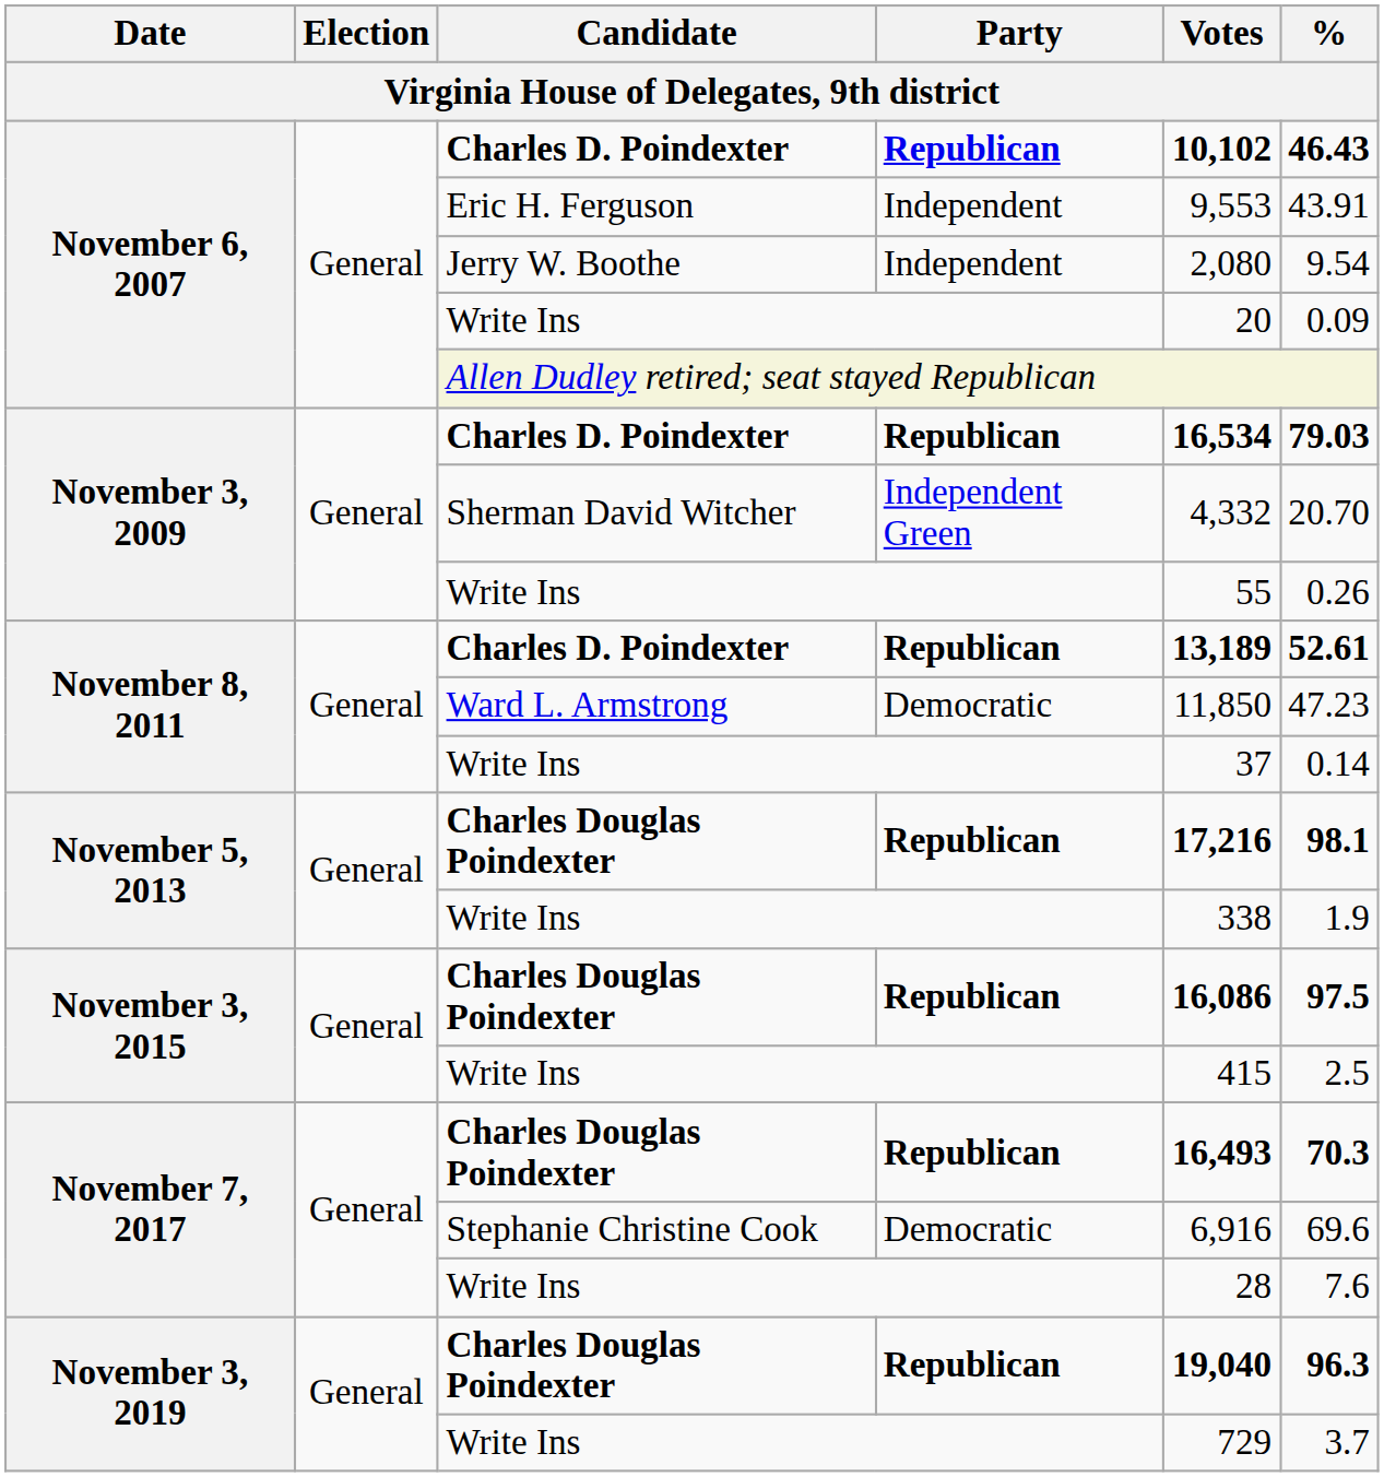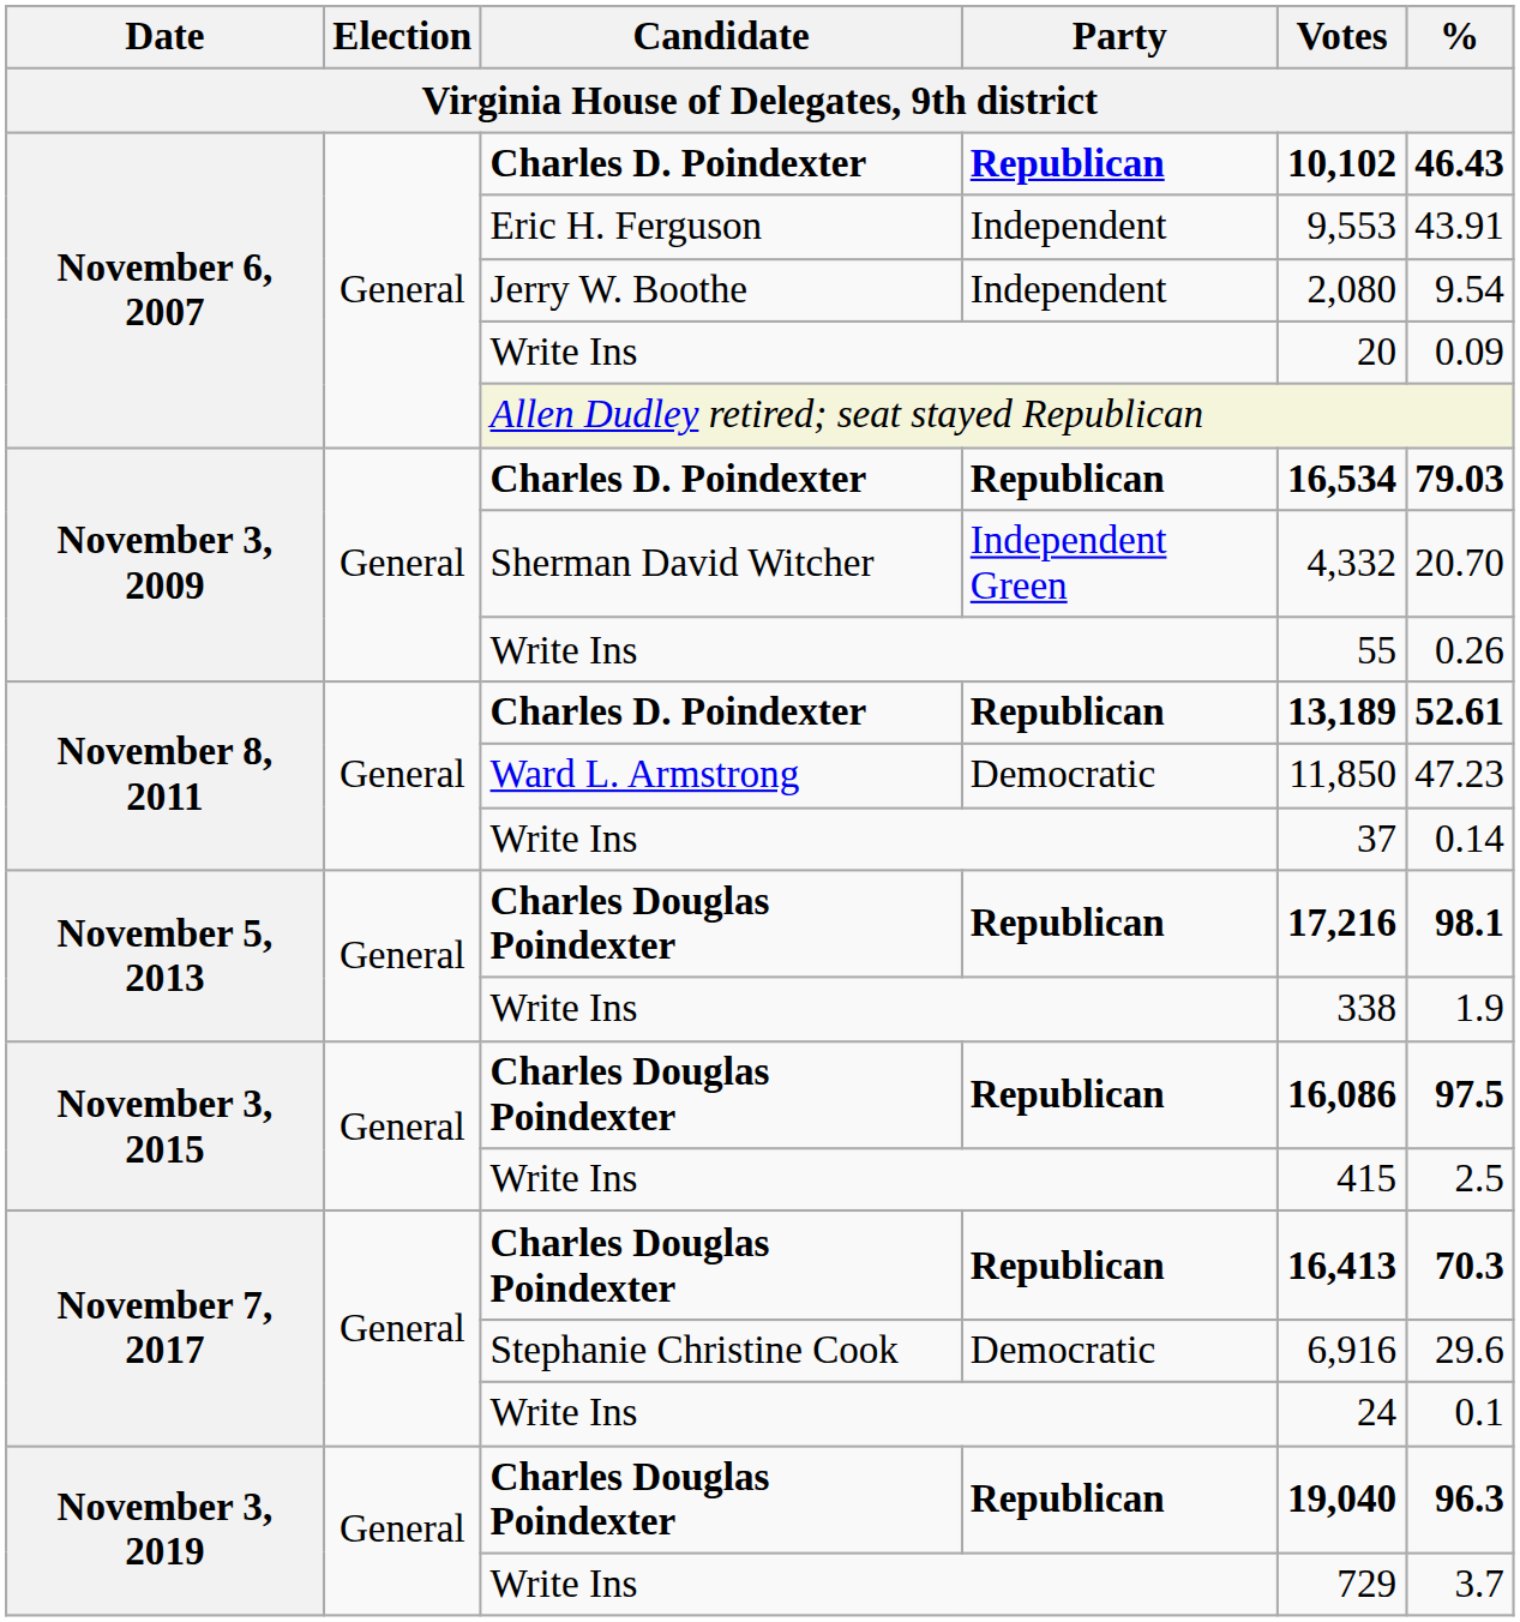November 7, 2017 / Charles Douglas Poindexter | Votes: 16,493 -> 16,413
Stephanie Christine Cook | %: 69.6 -> 29.6
November 7, 2017 / Write Ins | Votes: 28 -> 24
November 7, 2017 / Write Ins | %: 7.6 -> 0.1
